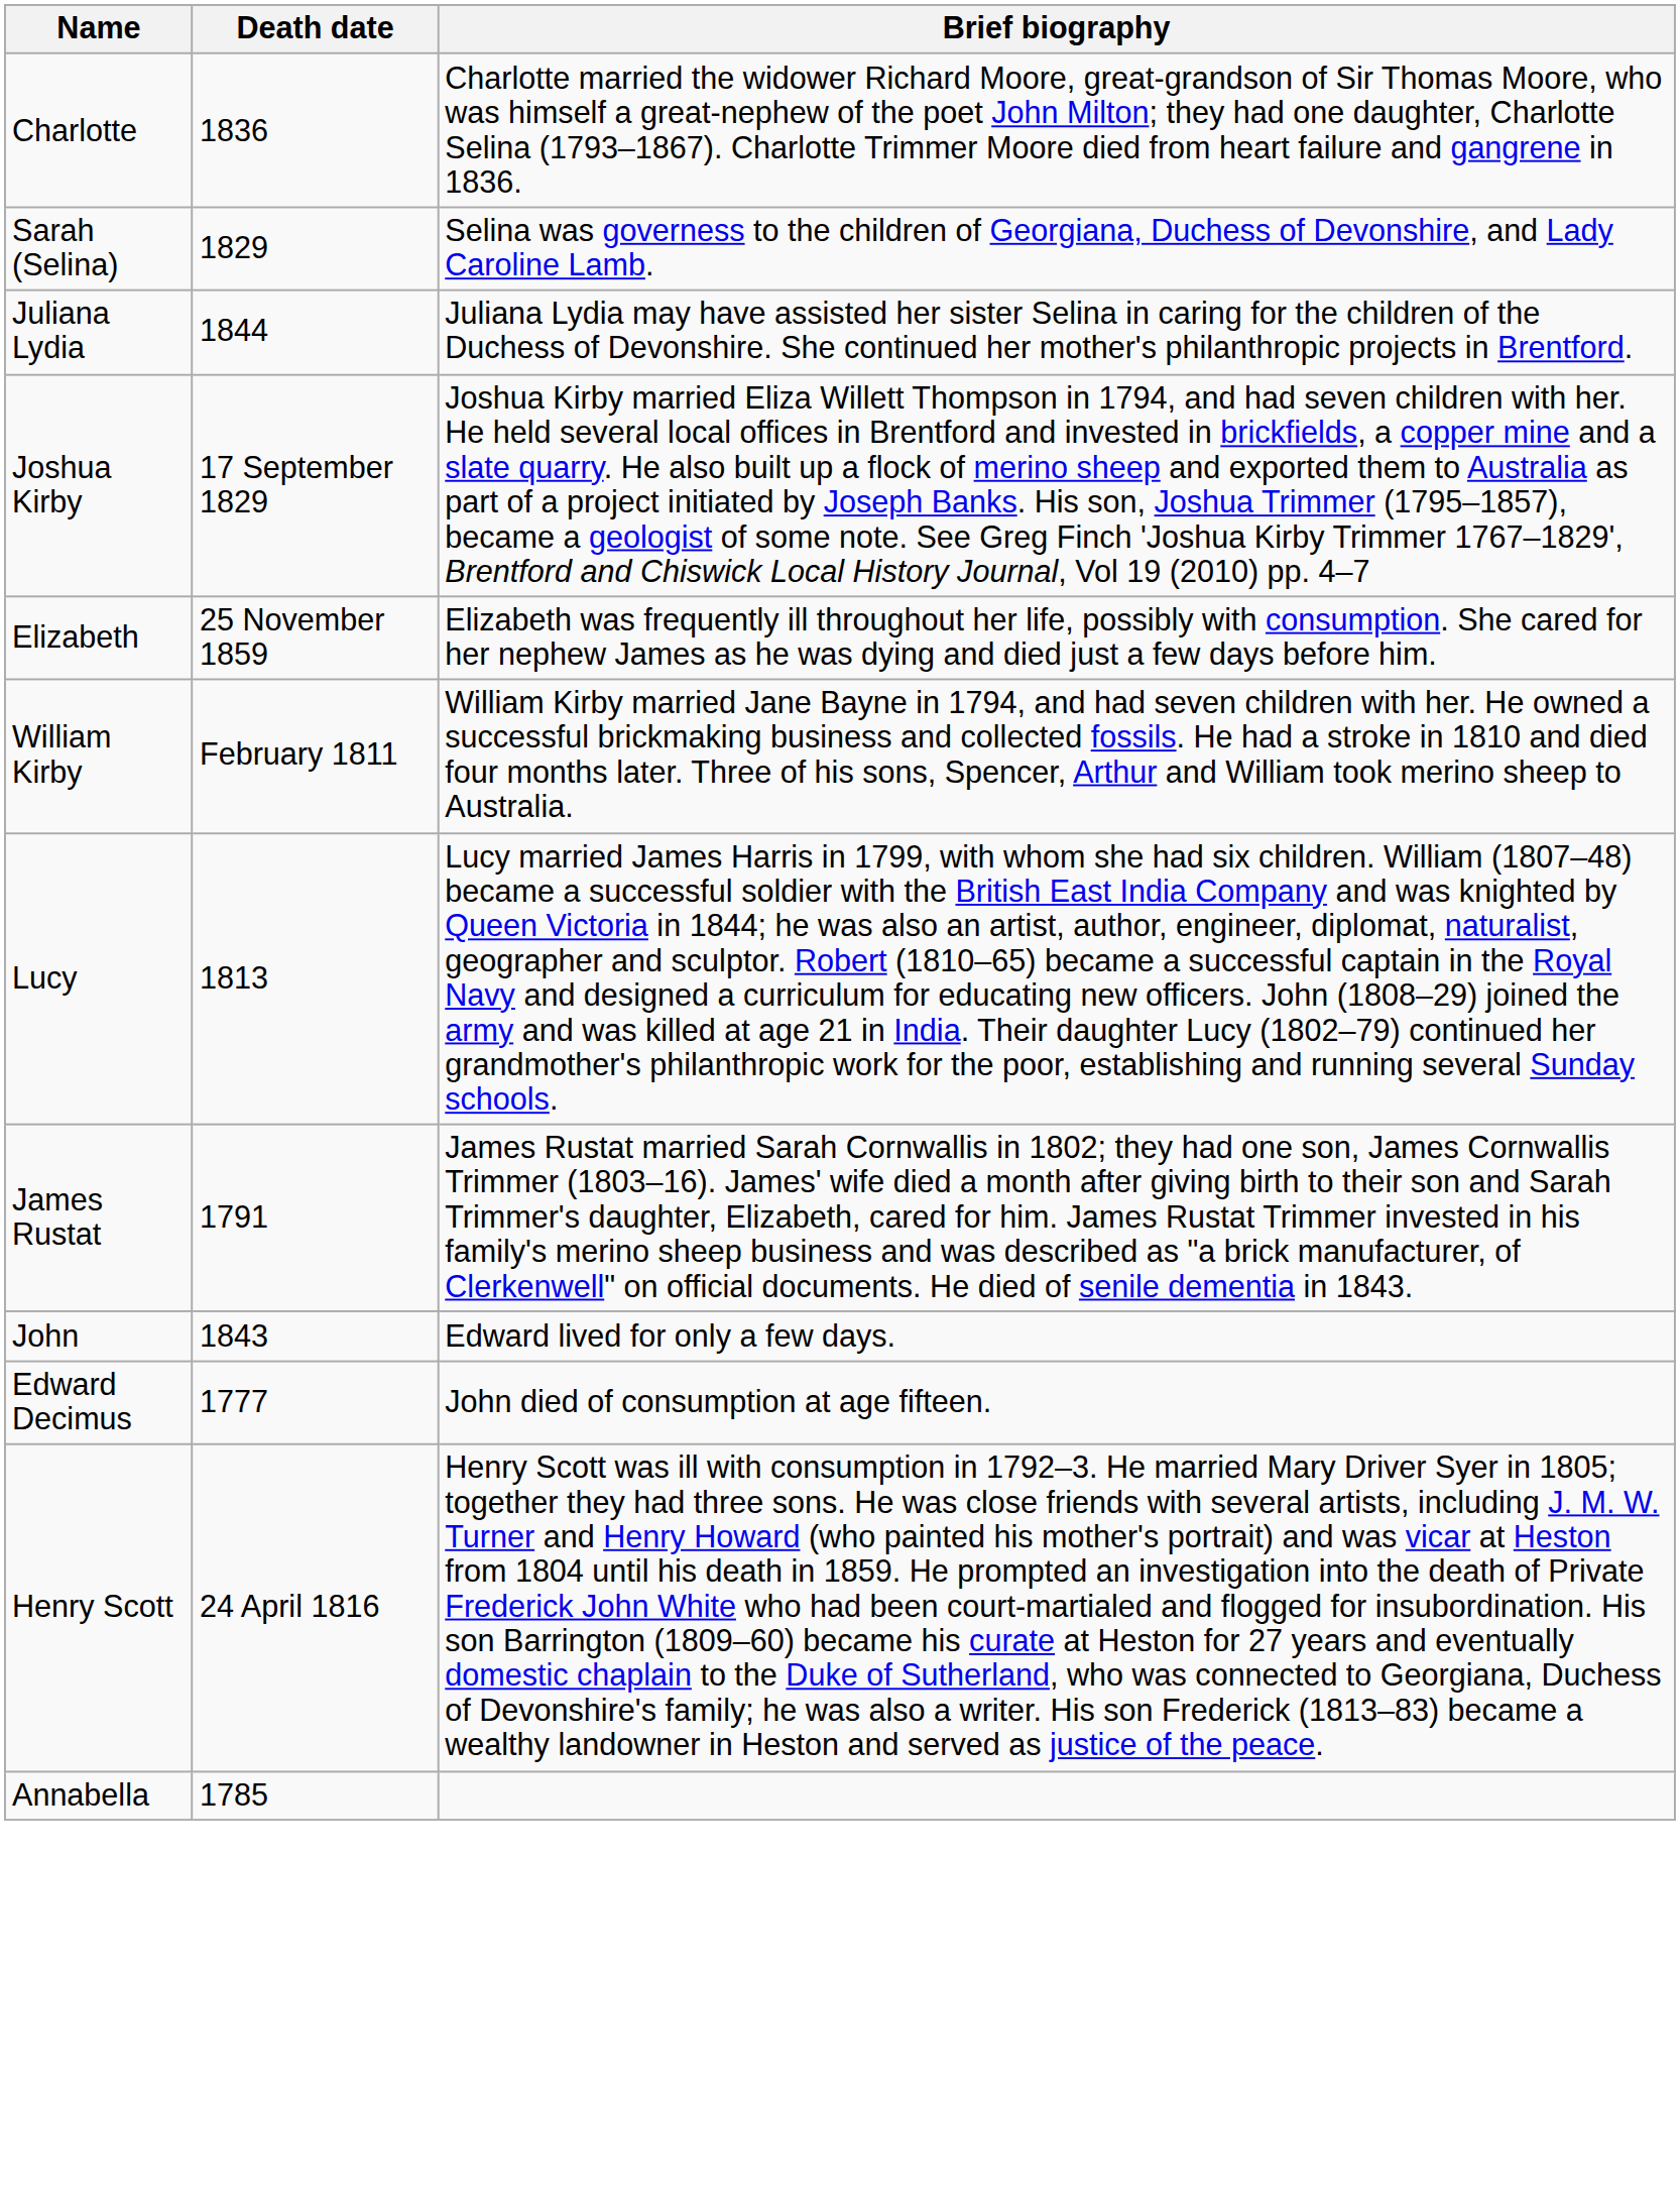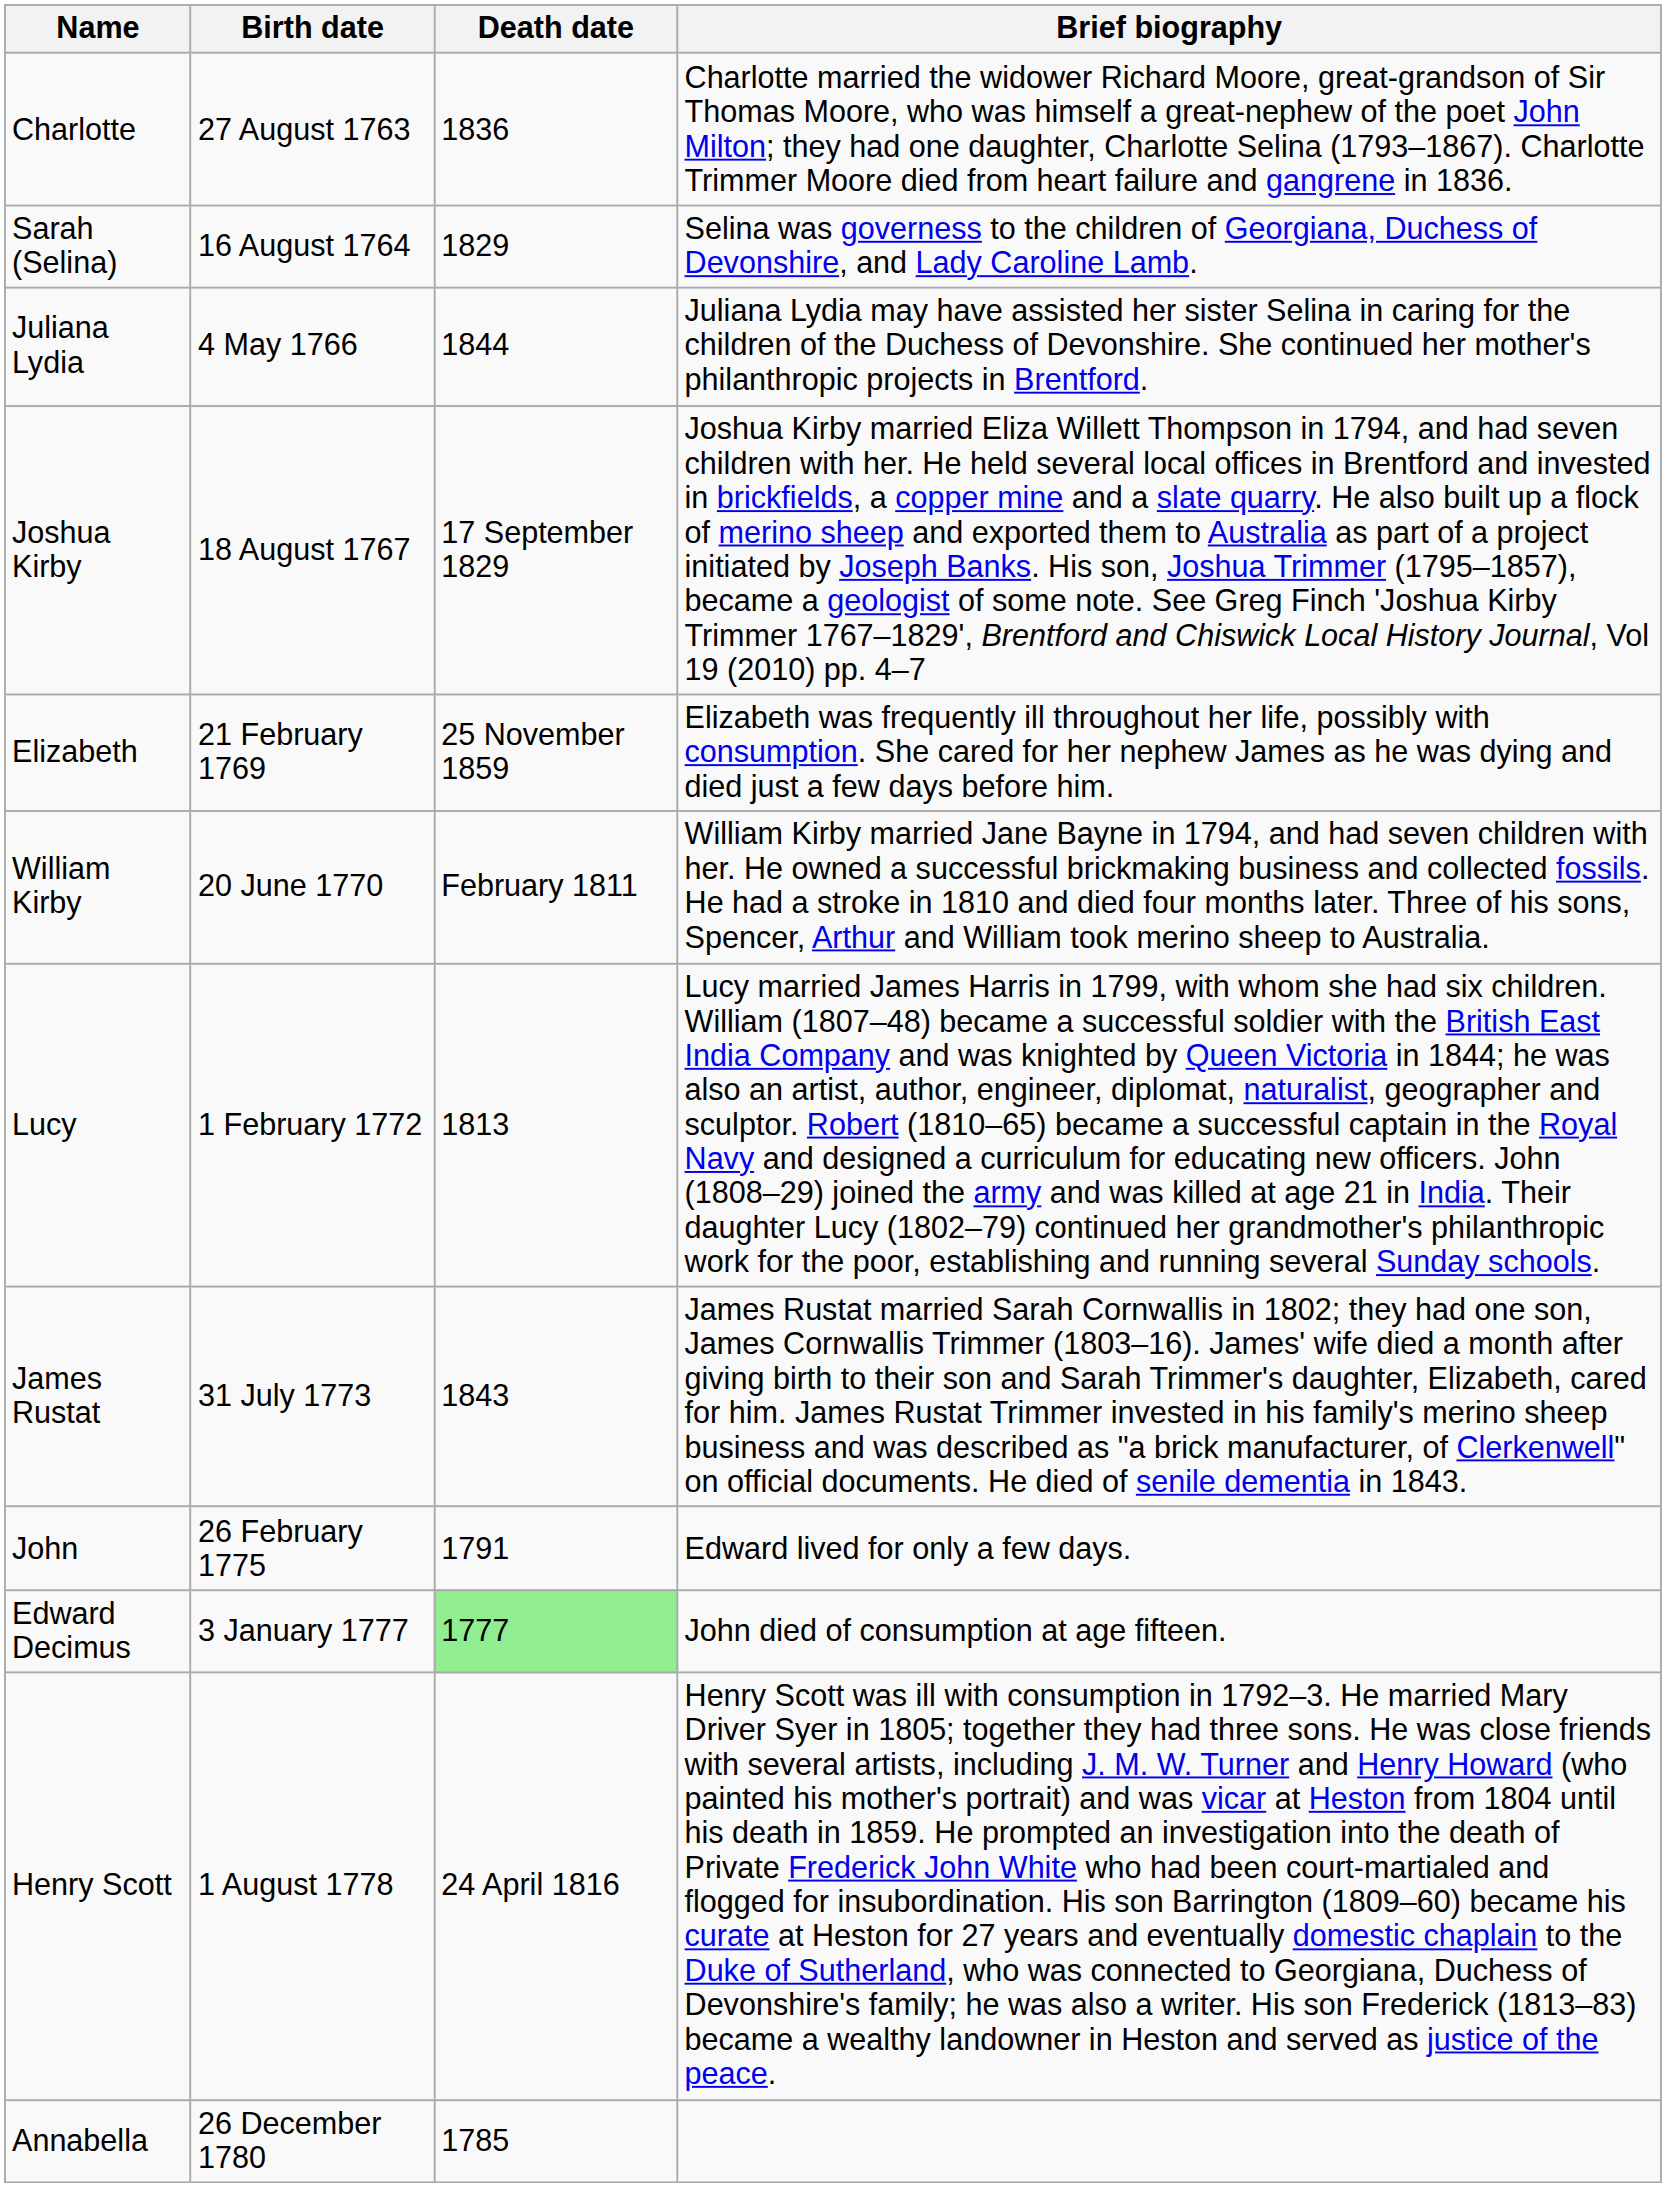+ column: Birth date | 27 August 1763 | 16 August 1764 | 4 May 1766 | 18 August 1767 | 21 February 1769 | 20 June 1770 | 1 February 1772 | 31 July 1773 | 26 February 1775 | 3 January 1777 | 1 August 1778 | 26 December 1780
James Rustat | Death date: 1791 -> 1843
John | Death date: 1843 -> 1791
Edward Decimus | Death date: no background -> lightgreen background
